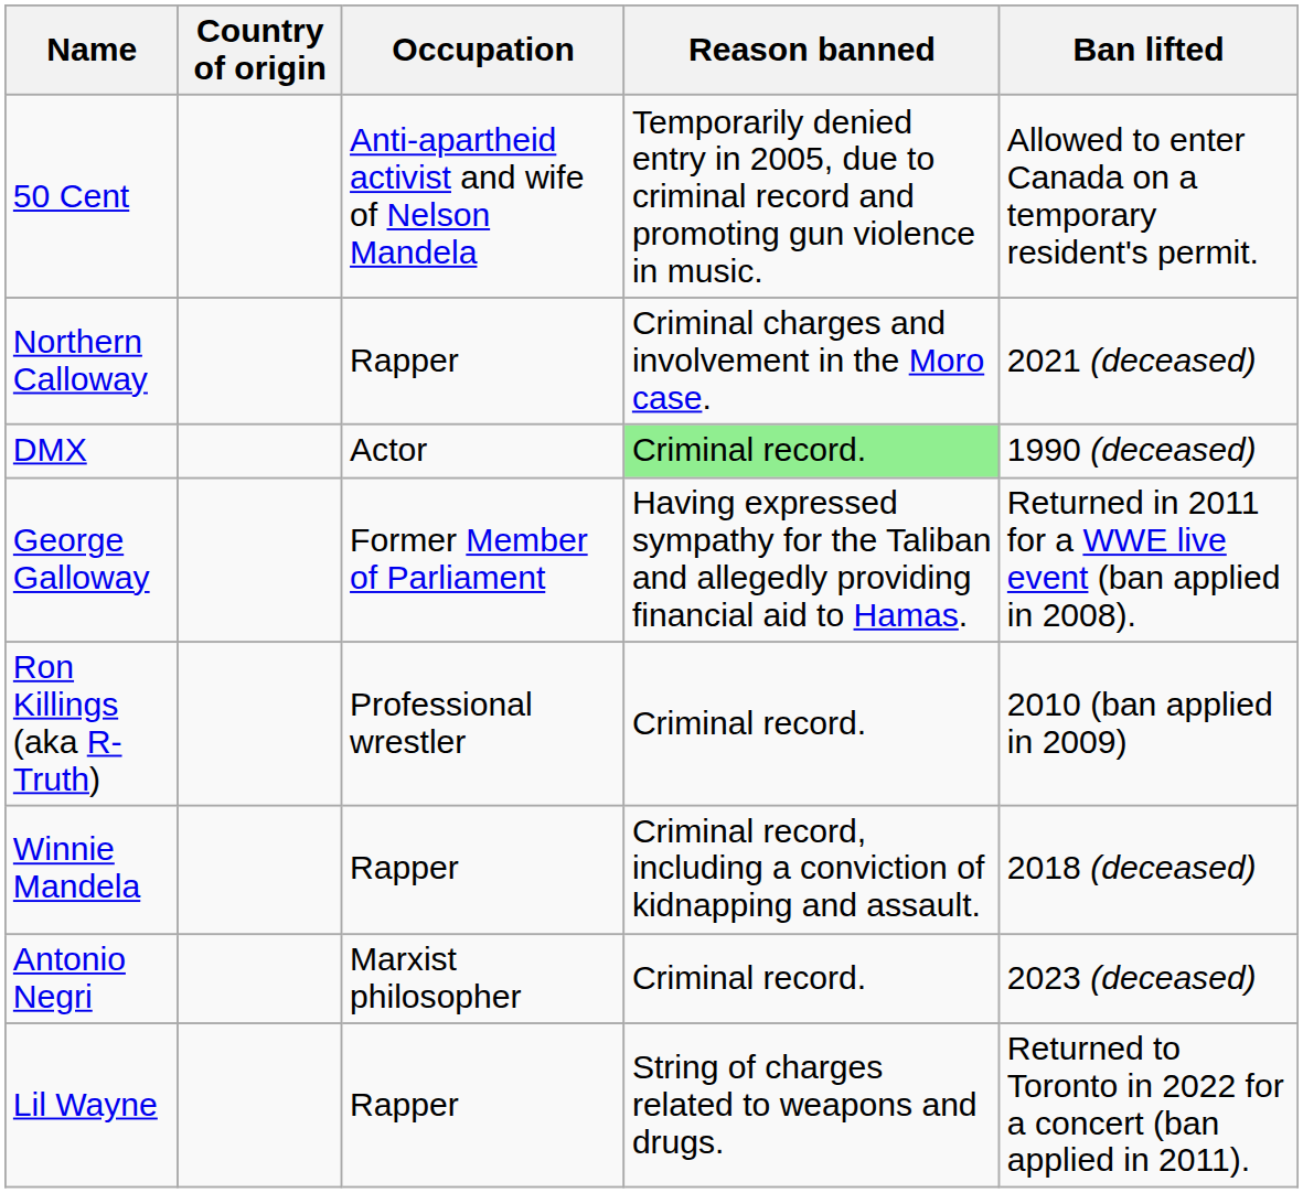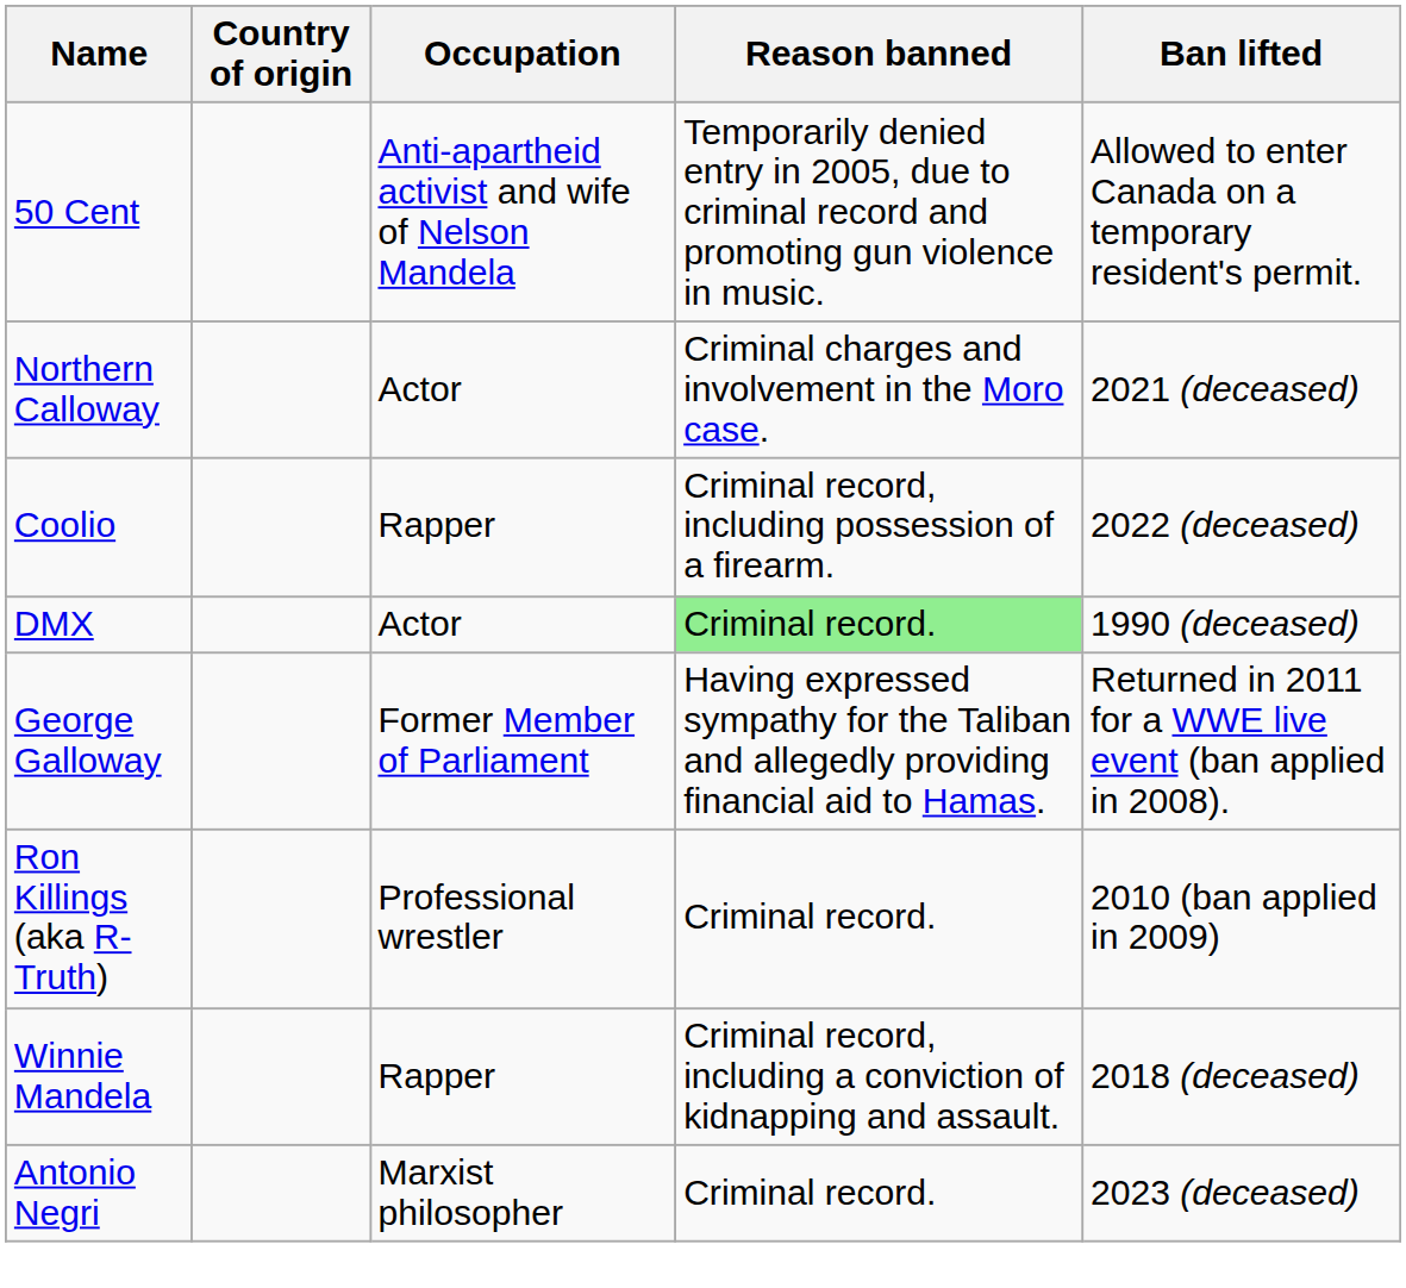Northern Calloway | Occupation: Rapper -> Actor
+ row: Coolio | Rapper | Criminal record, including possession of a firearm. | 2022 (deceased)
- row: Lil Wayne | Rapper | String of charges related to weapons and drugs. | Returned to Toronto in 2022 for a concert (ban applied in 2011).
